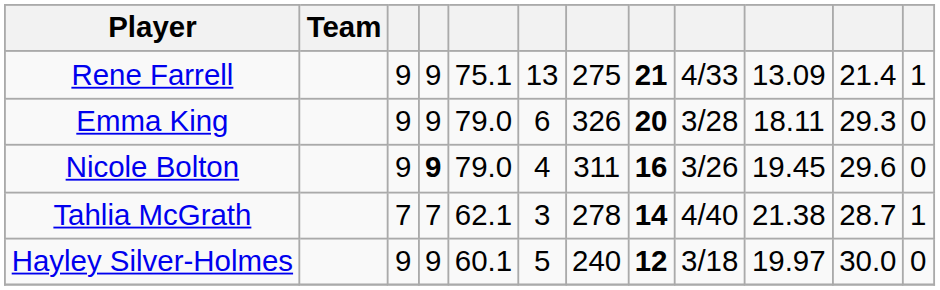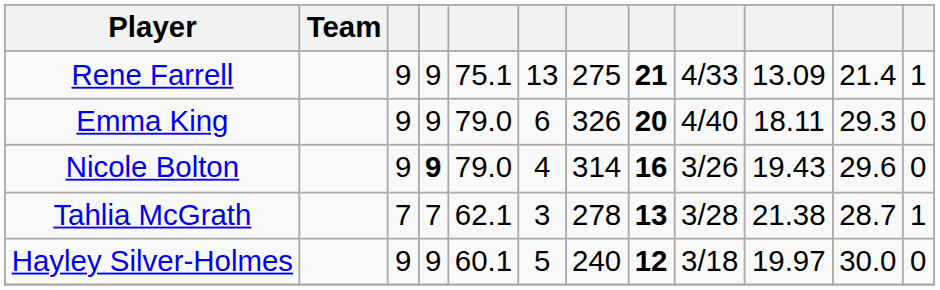Emma King | column 9: 3/28 -> 4/40
Nicole Bolton | column 7: 311 -> 314
Nicole Bolton | column 10: 19.45 -> 19.43
Tahlia McGrath | column 8: 14 -> 13
Tahlia McGrath | column 9: 4/40 -> 3/28
